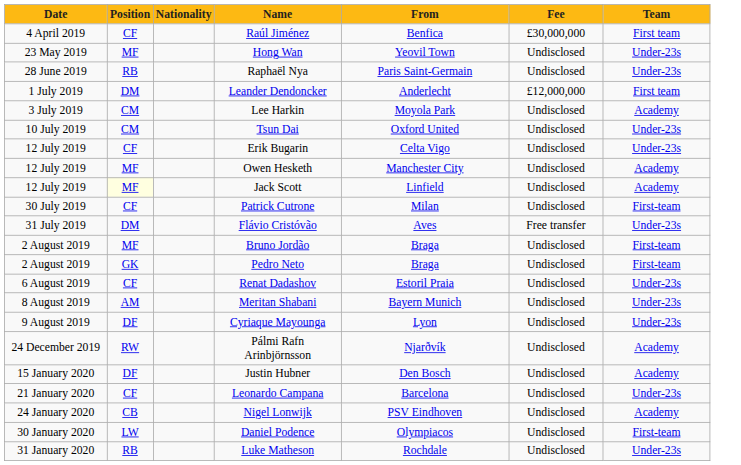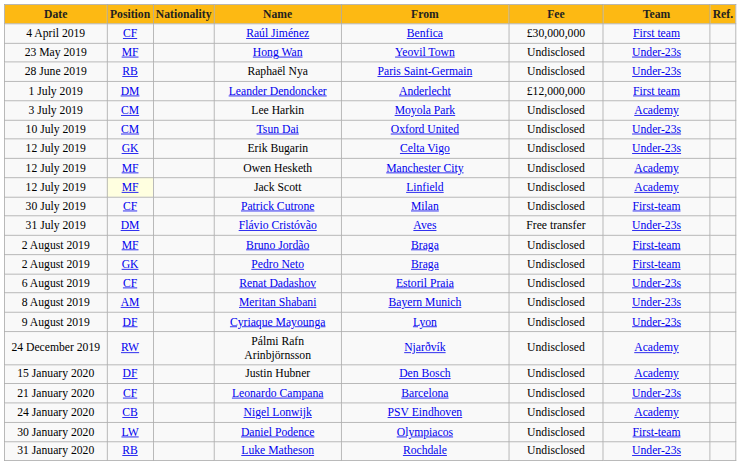+ column: Ref.
Erik Bugarin | Position: CF -> GK
